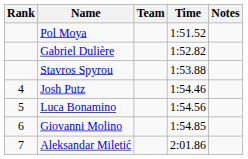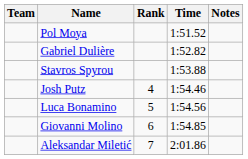columns swapped: Rank <-> Team
